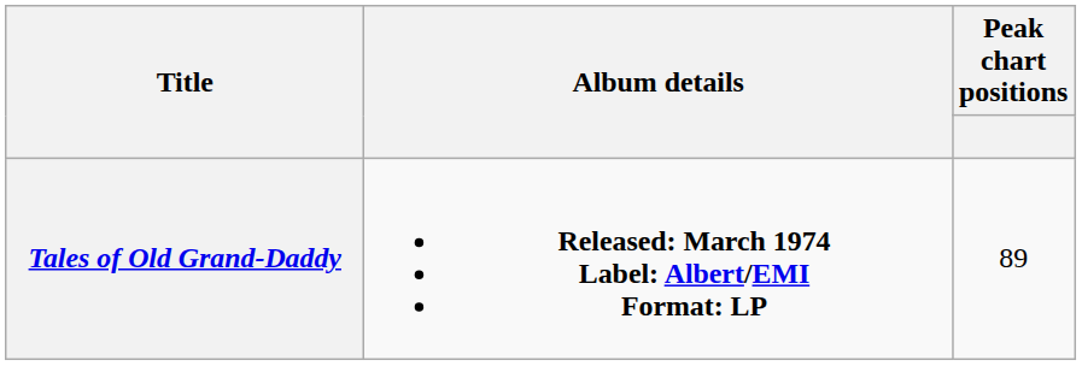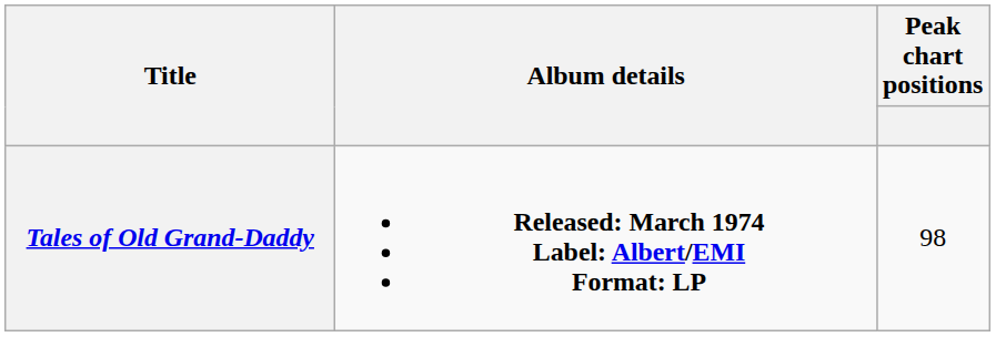Tales of Old Grand-Daddy | Peak chart positions: 89 -> 98
